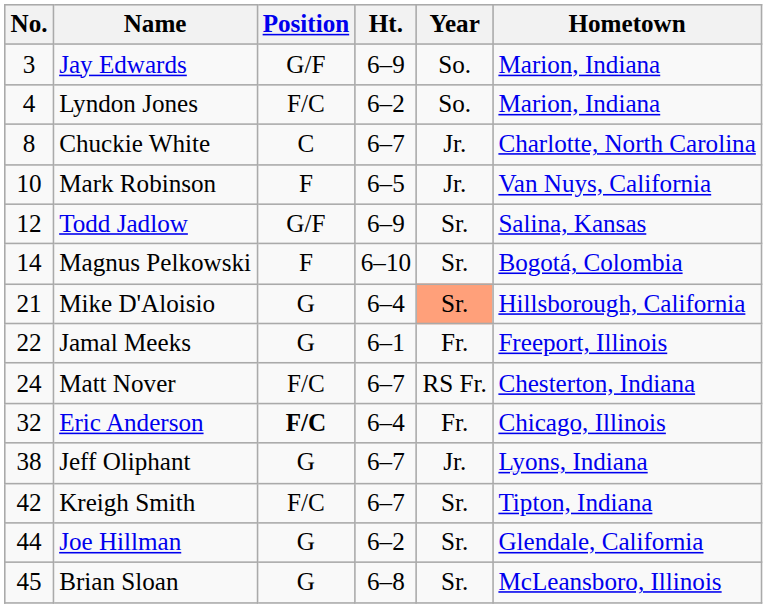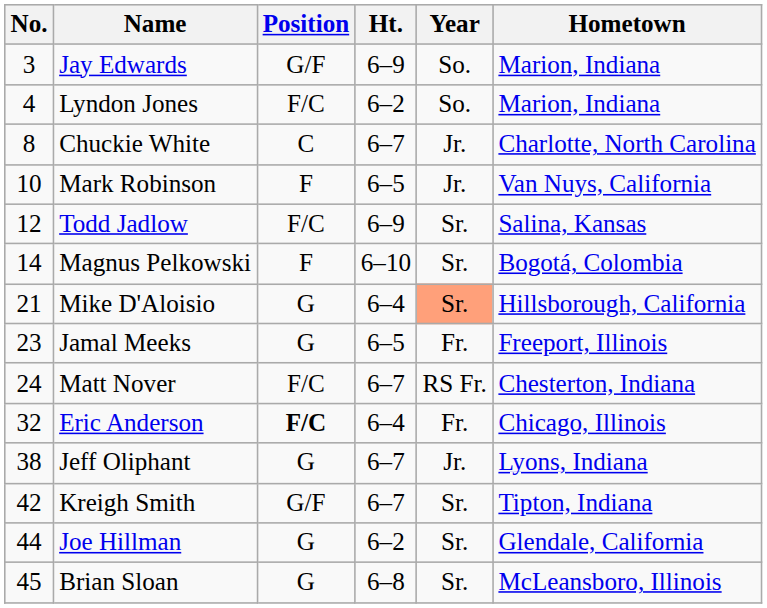Todd Jadlow | Position: G/F -> F/C
Jamal Meeks | No.: 22 -> 23
Jamal Meeks | Ht.: 6–1 -> 6–5
Kreigh Smith | Position: F/C -> G/F
